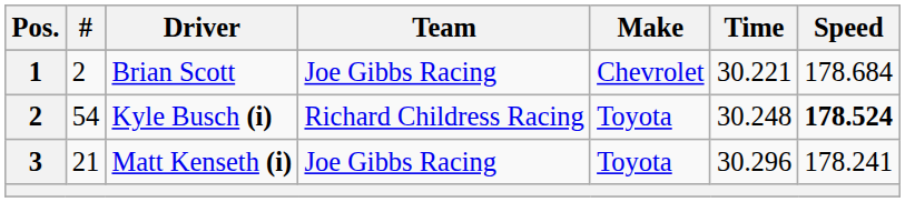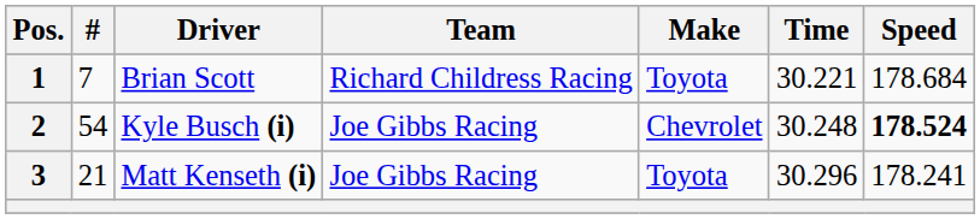Brian Scott | #: 2 -> 7
Brian Scott | Team: Joe Gibbs Racing -> Richard Childress Racing
Brian Scott | Make: Chevrolet -> Toyota
Kyle Busch (i) | Team: Richard Childress Racing -> Joe Gibbs Racing
Kyle Busch (i) | Make: Toyota -> Chevrolet
